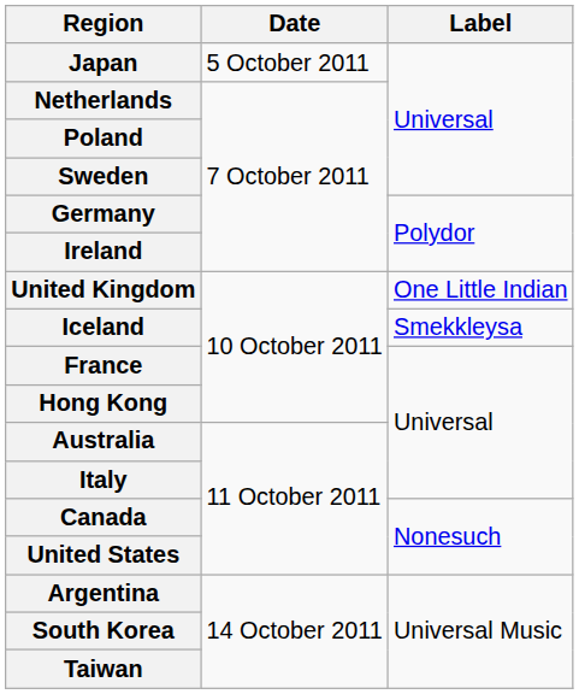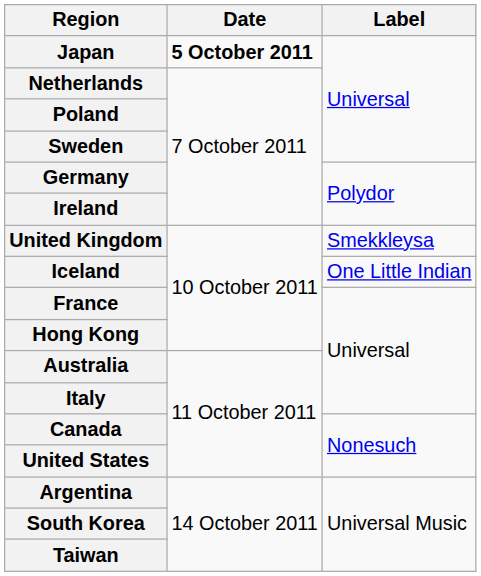Japan | Date: normal -> bold
United Kingdom | Label: One Little Indian -> Smekkleysa
Iceland | Label: Smekkleysa -> One Little Indian
